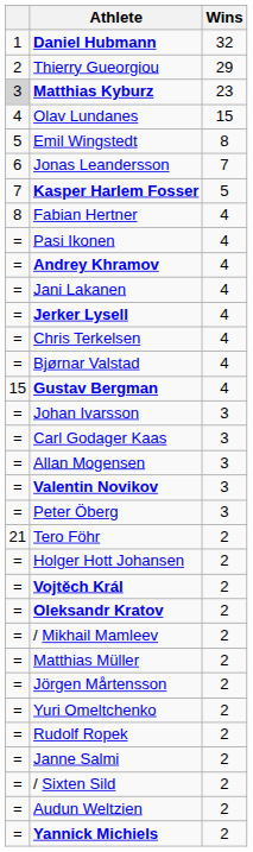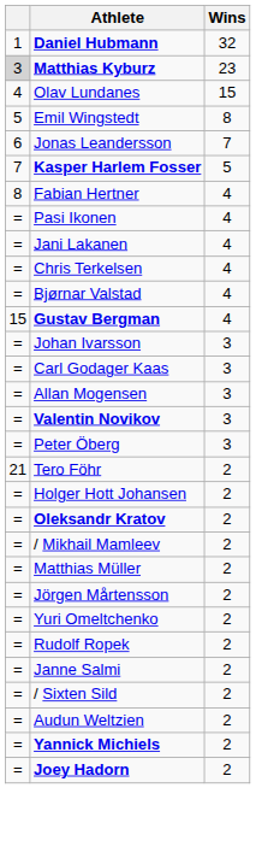- row: 2 | Thierry Gueorgiou | 29
- row: = | Andrey Khramov | 4
- row: = | Jerker Lysell | 4
- row: = | Vojtěch Král | 2
+ row: = | Joey Hadorn | 2
